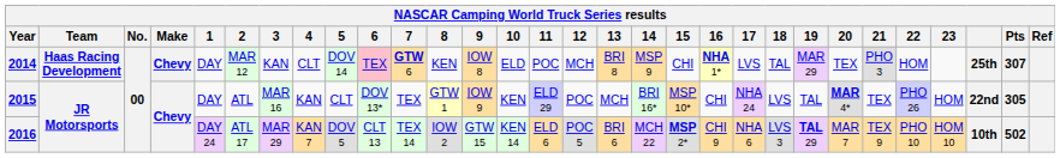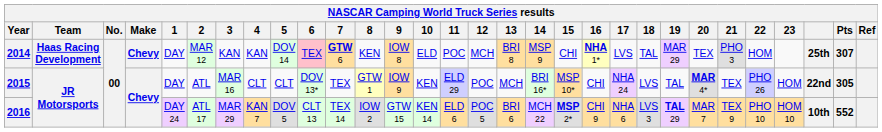2014 | 4: CLT -> KAN
2015 | 4: KAN -> CLT
2016 | Pts: 502 -> 552
